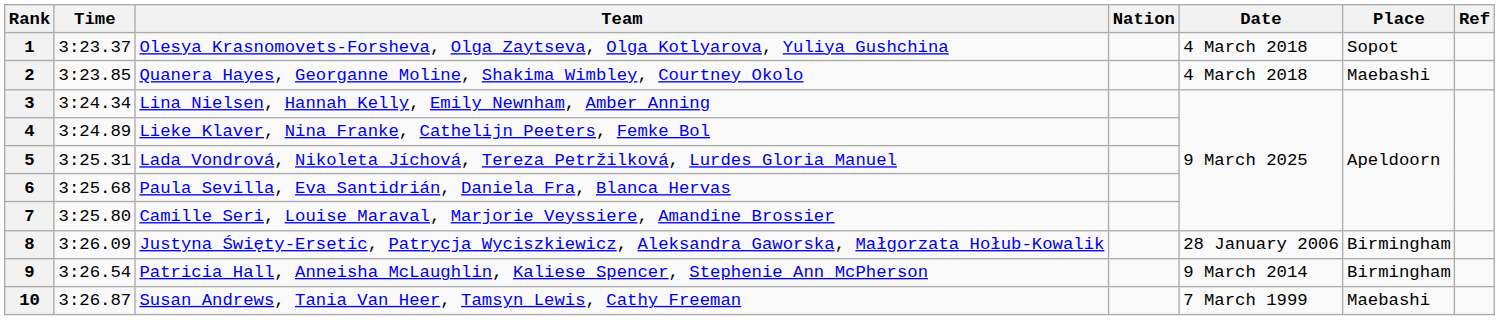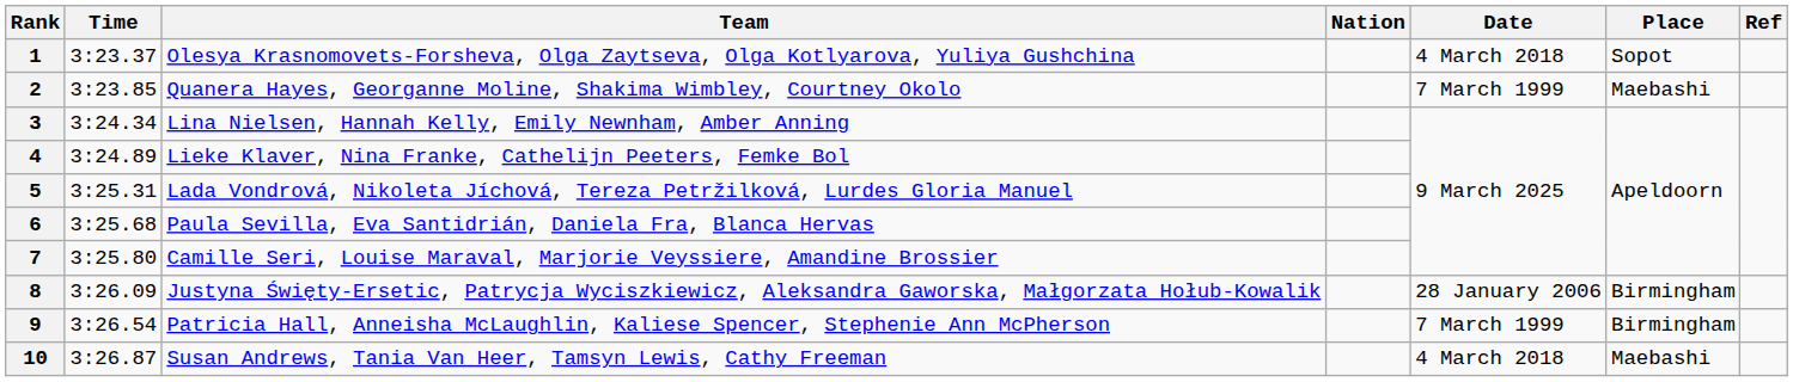2 | Date: 4 March 2018 -> 7 March 1999
9 | Date: 9 March 2014 -> 7 March 1999
10 | Date: 7 March 1999 -> 4 March 2018
